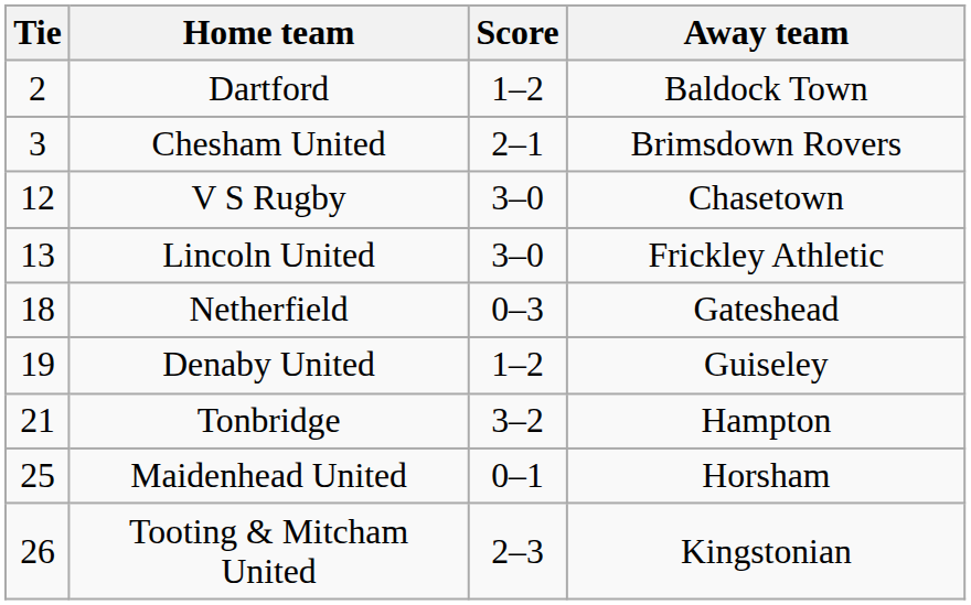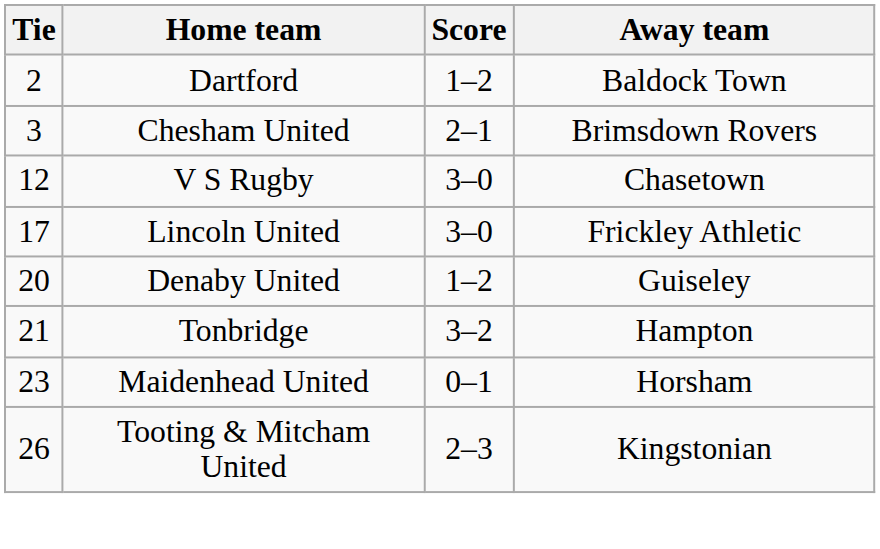Lincoln United | Tie: 13 -> 17
- row: 18 | Netherfield | 0–3 | Gateshead
Denaby United | Tie: 19 -> 20
Maidenhead United | Tie: 25 -> 23
